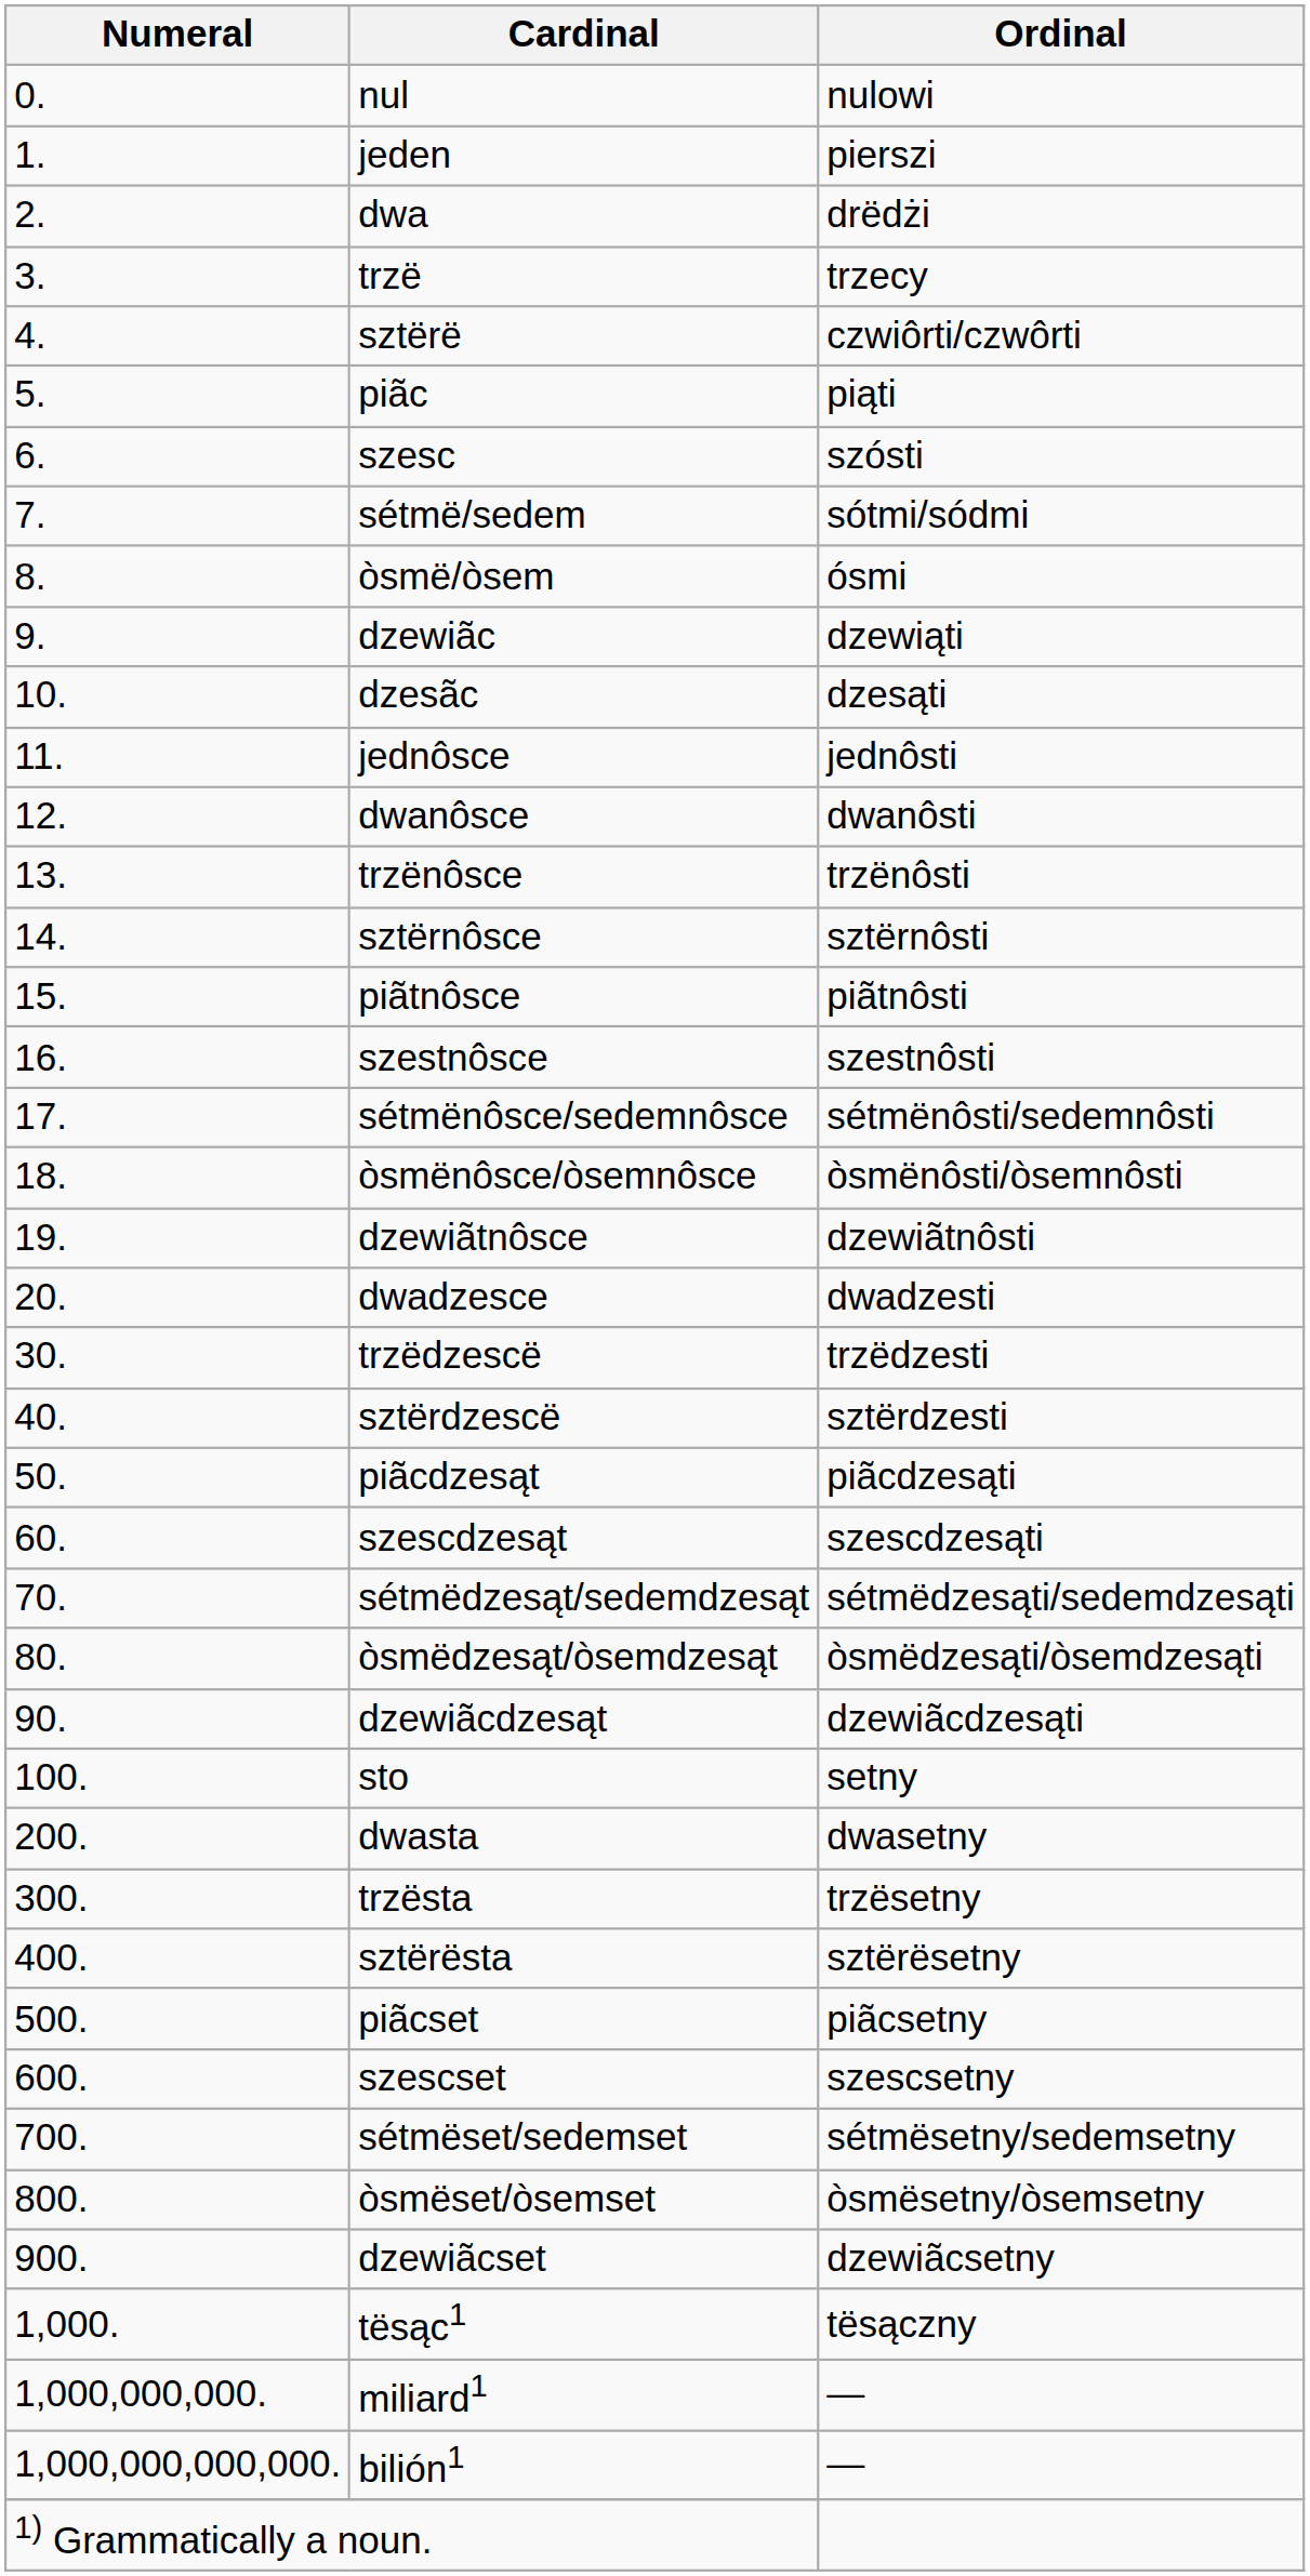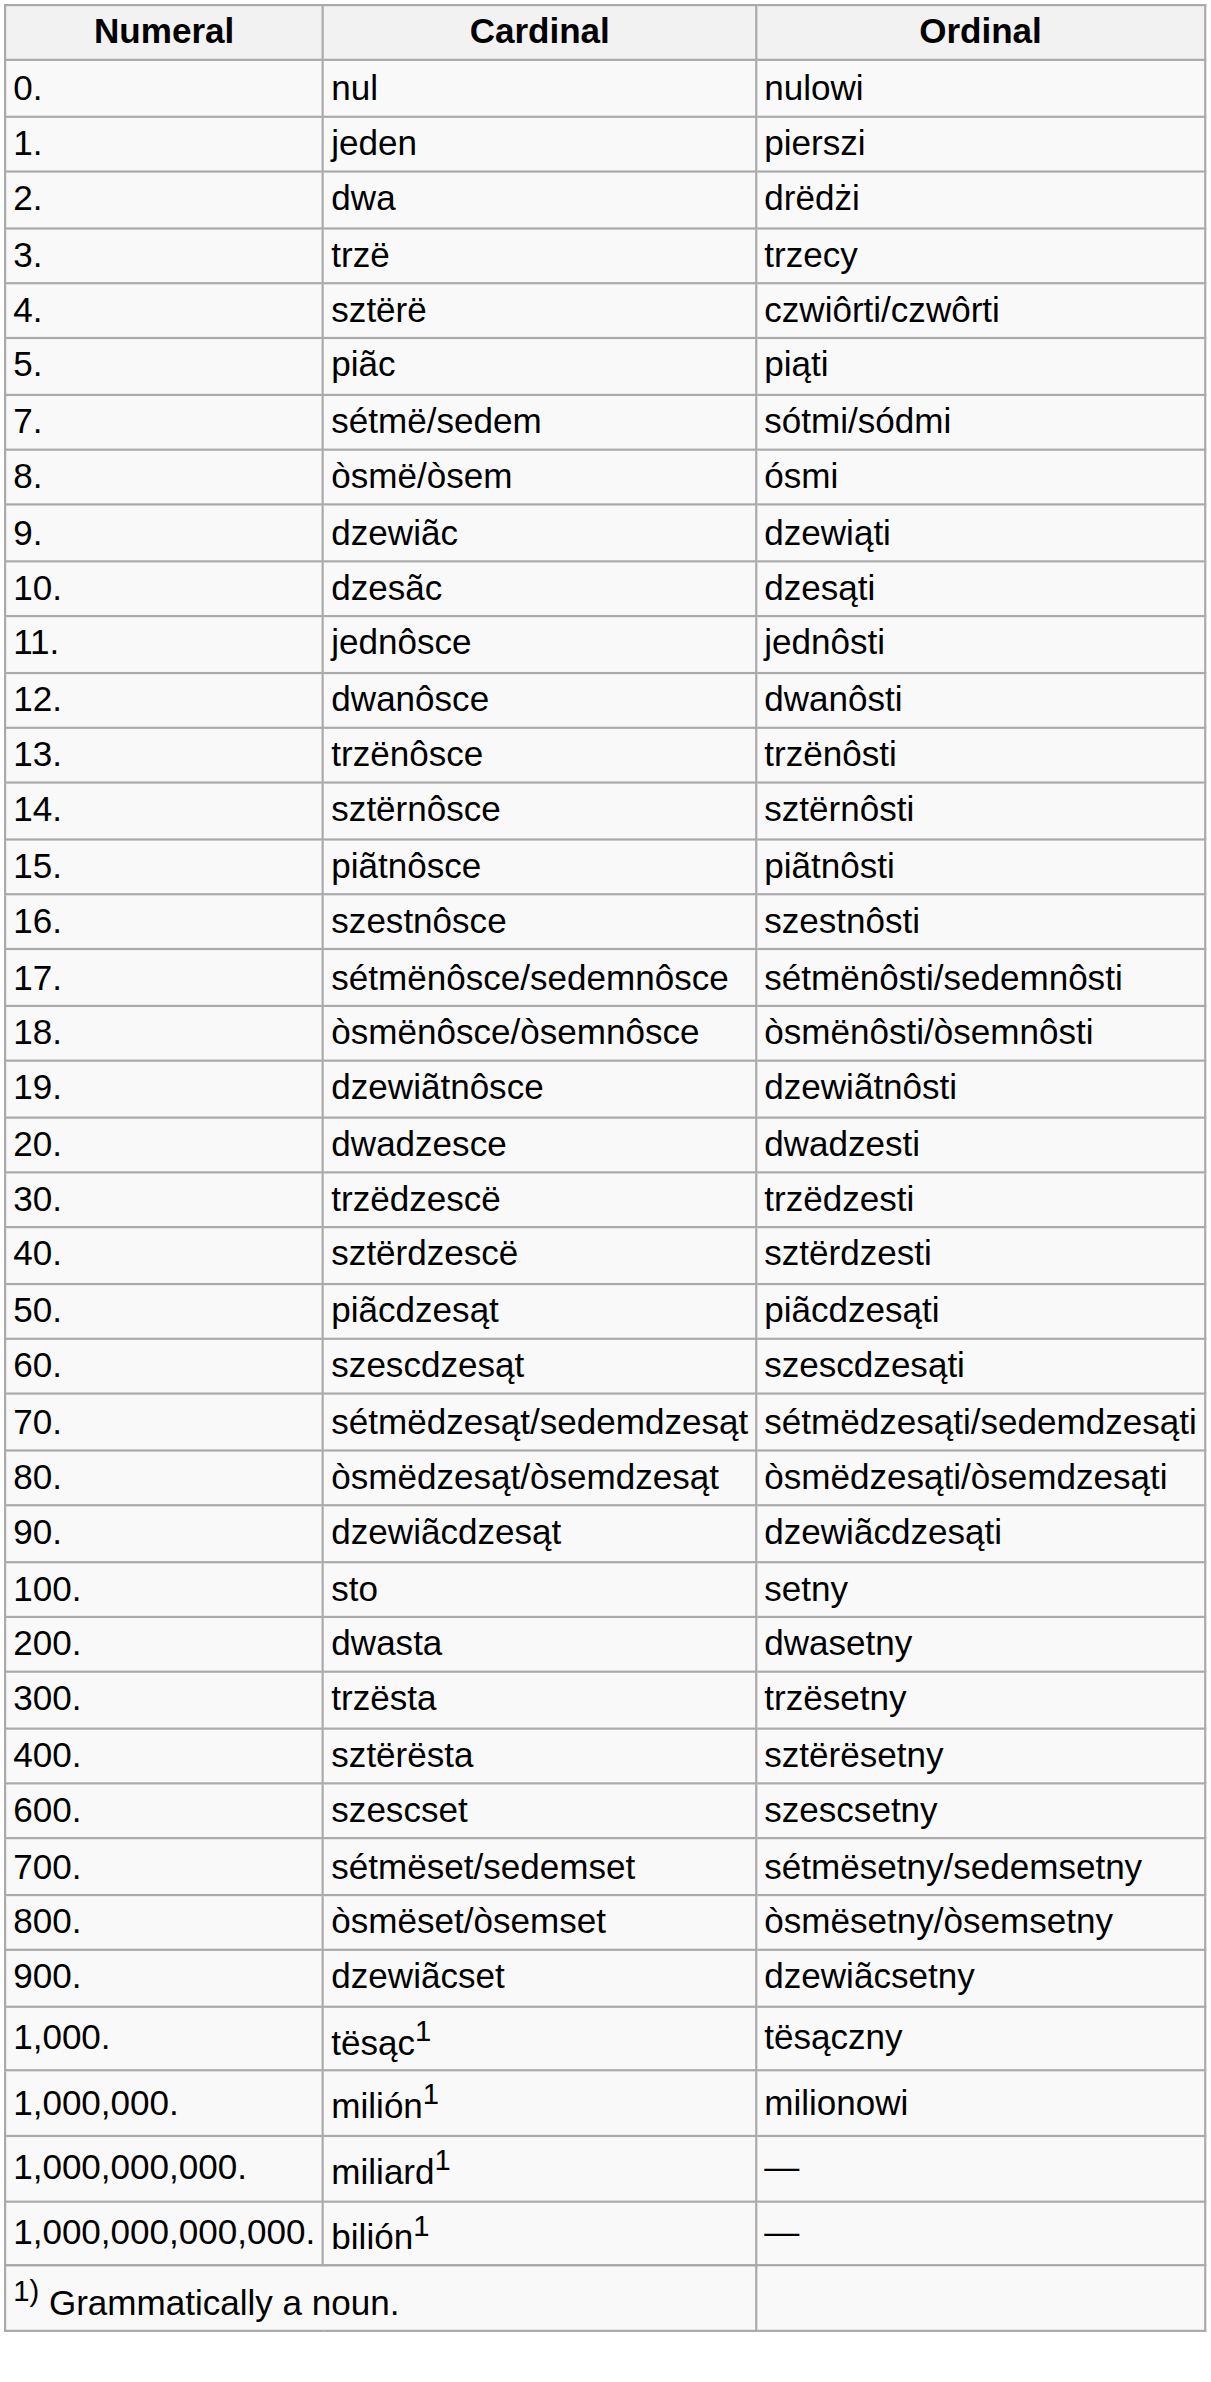- row: 6. | szesc | szósti
- row: 500. | piãcset | piãcsetny
+ row: 1,000,000. | milión1 | milionowi
